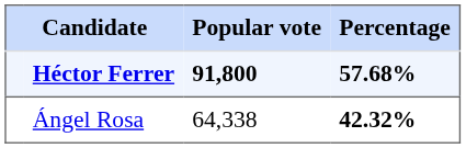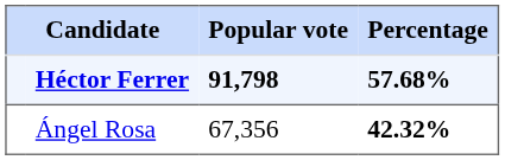Héctor Ferrer | Popular vote: 91,800 -> 91,798
Ángel Rosa | Popular vote: 64,338 -> 67,356
